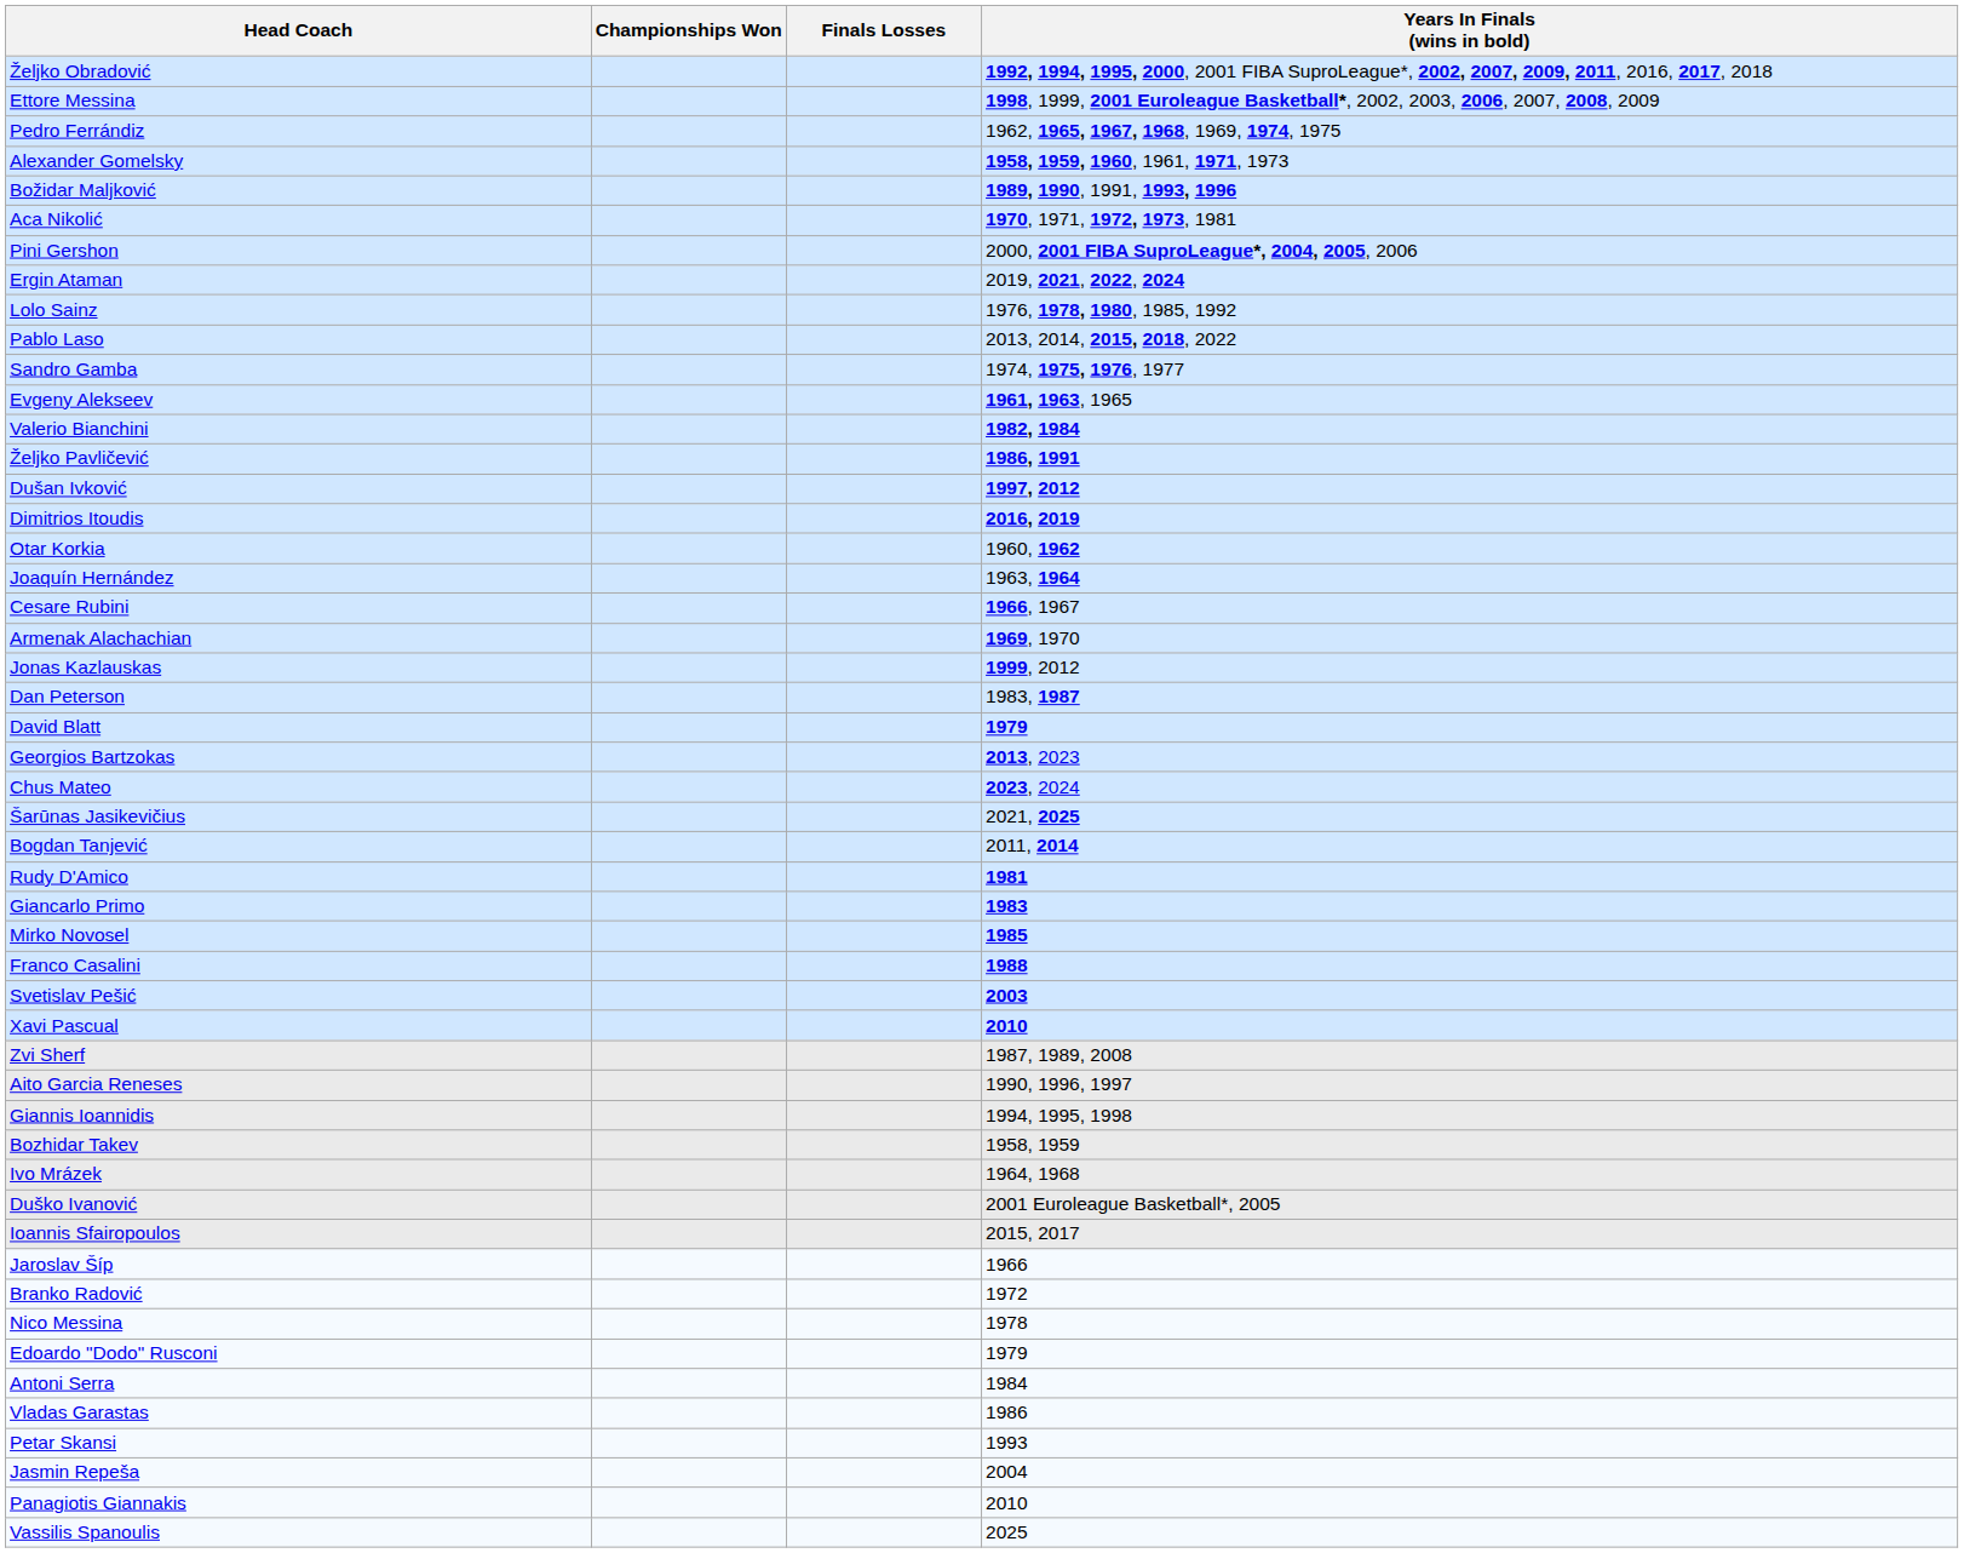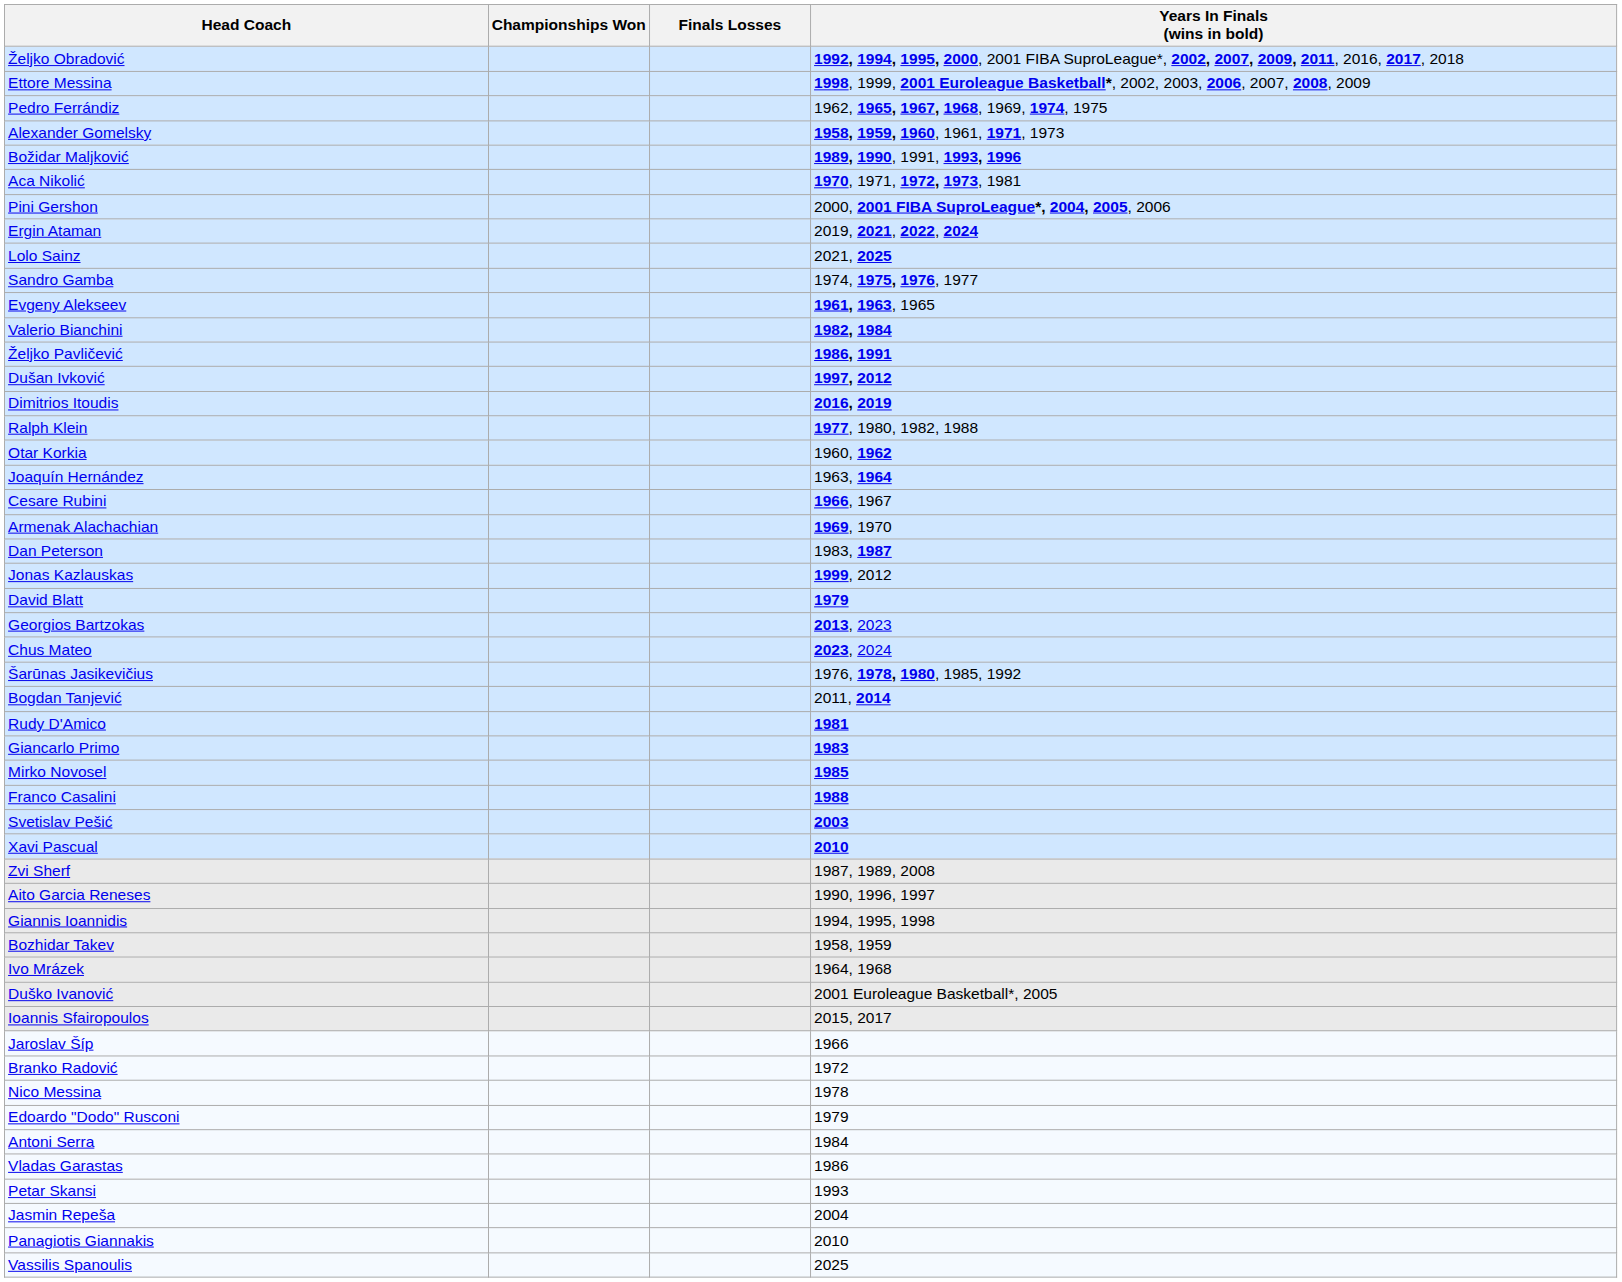Lolo Sainz | Years In Finals (wins in bold): 1976, 1978, 1980, 1985, 1992 -> 2021, 2025
- row: Pablo Laso | 2013, 2014, 2015, 2018, 2022
+ row: Ralph Klein | 1977, 1980, 1982, 1988
rows swapped: Dan Peterson <-> Jonas Kazlauskas
Šarūnas Jasikevičius | Years In Finals (wins in bold): 2021, 2025 -> 1976, 1978, 1980, 1985, 1992
